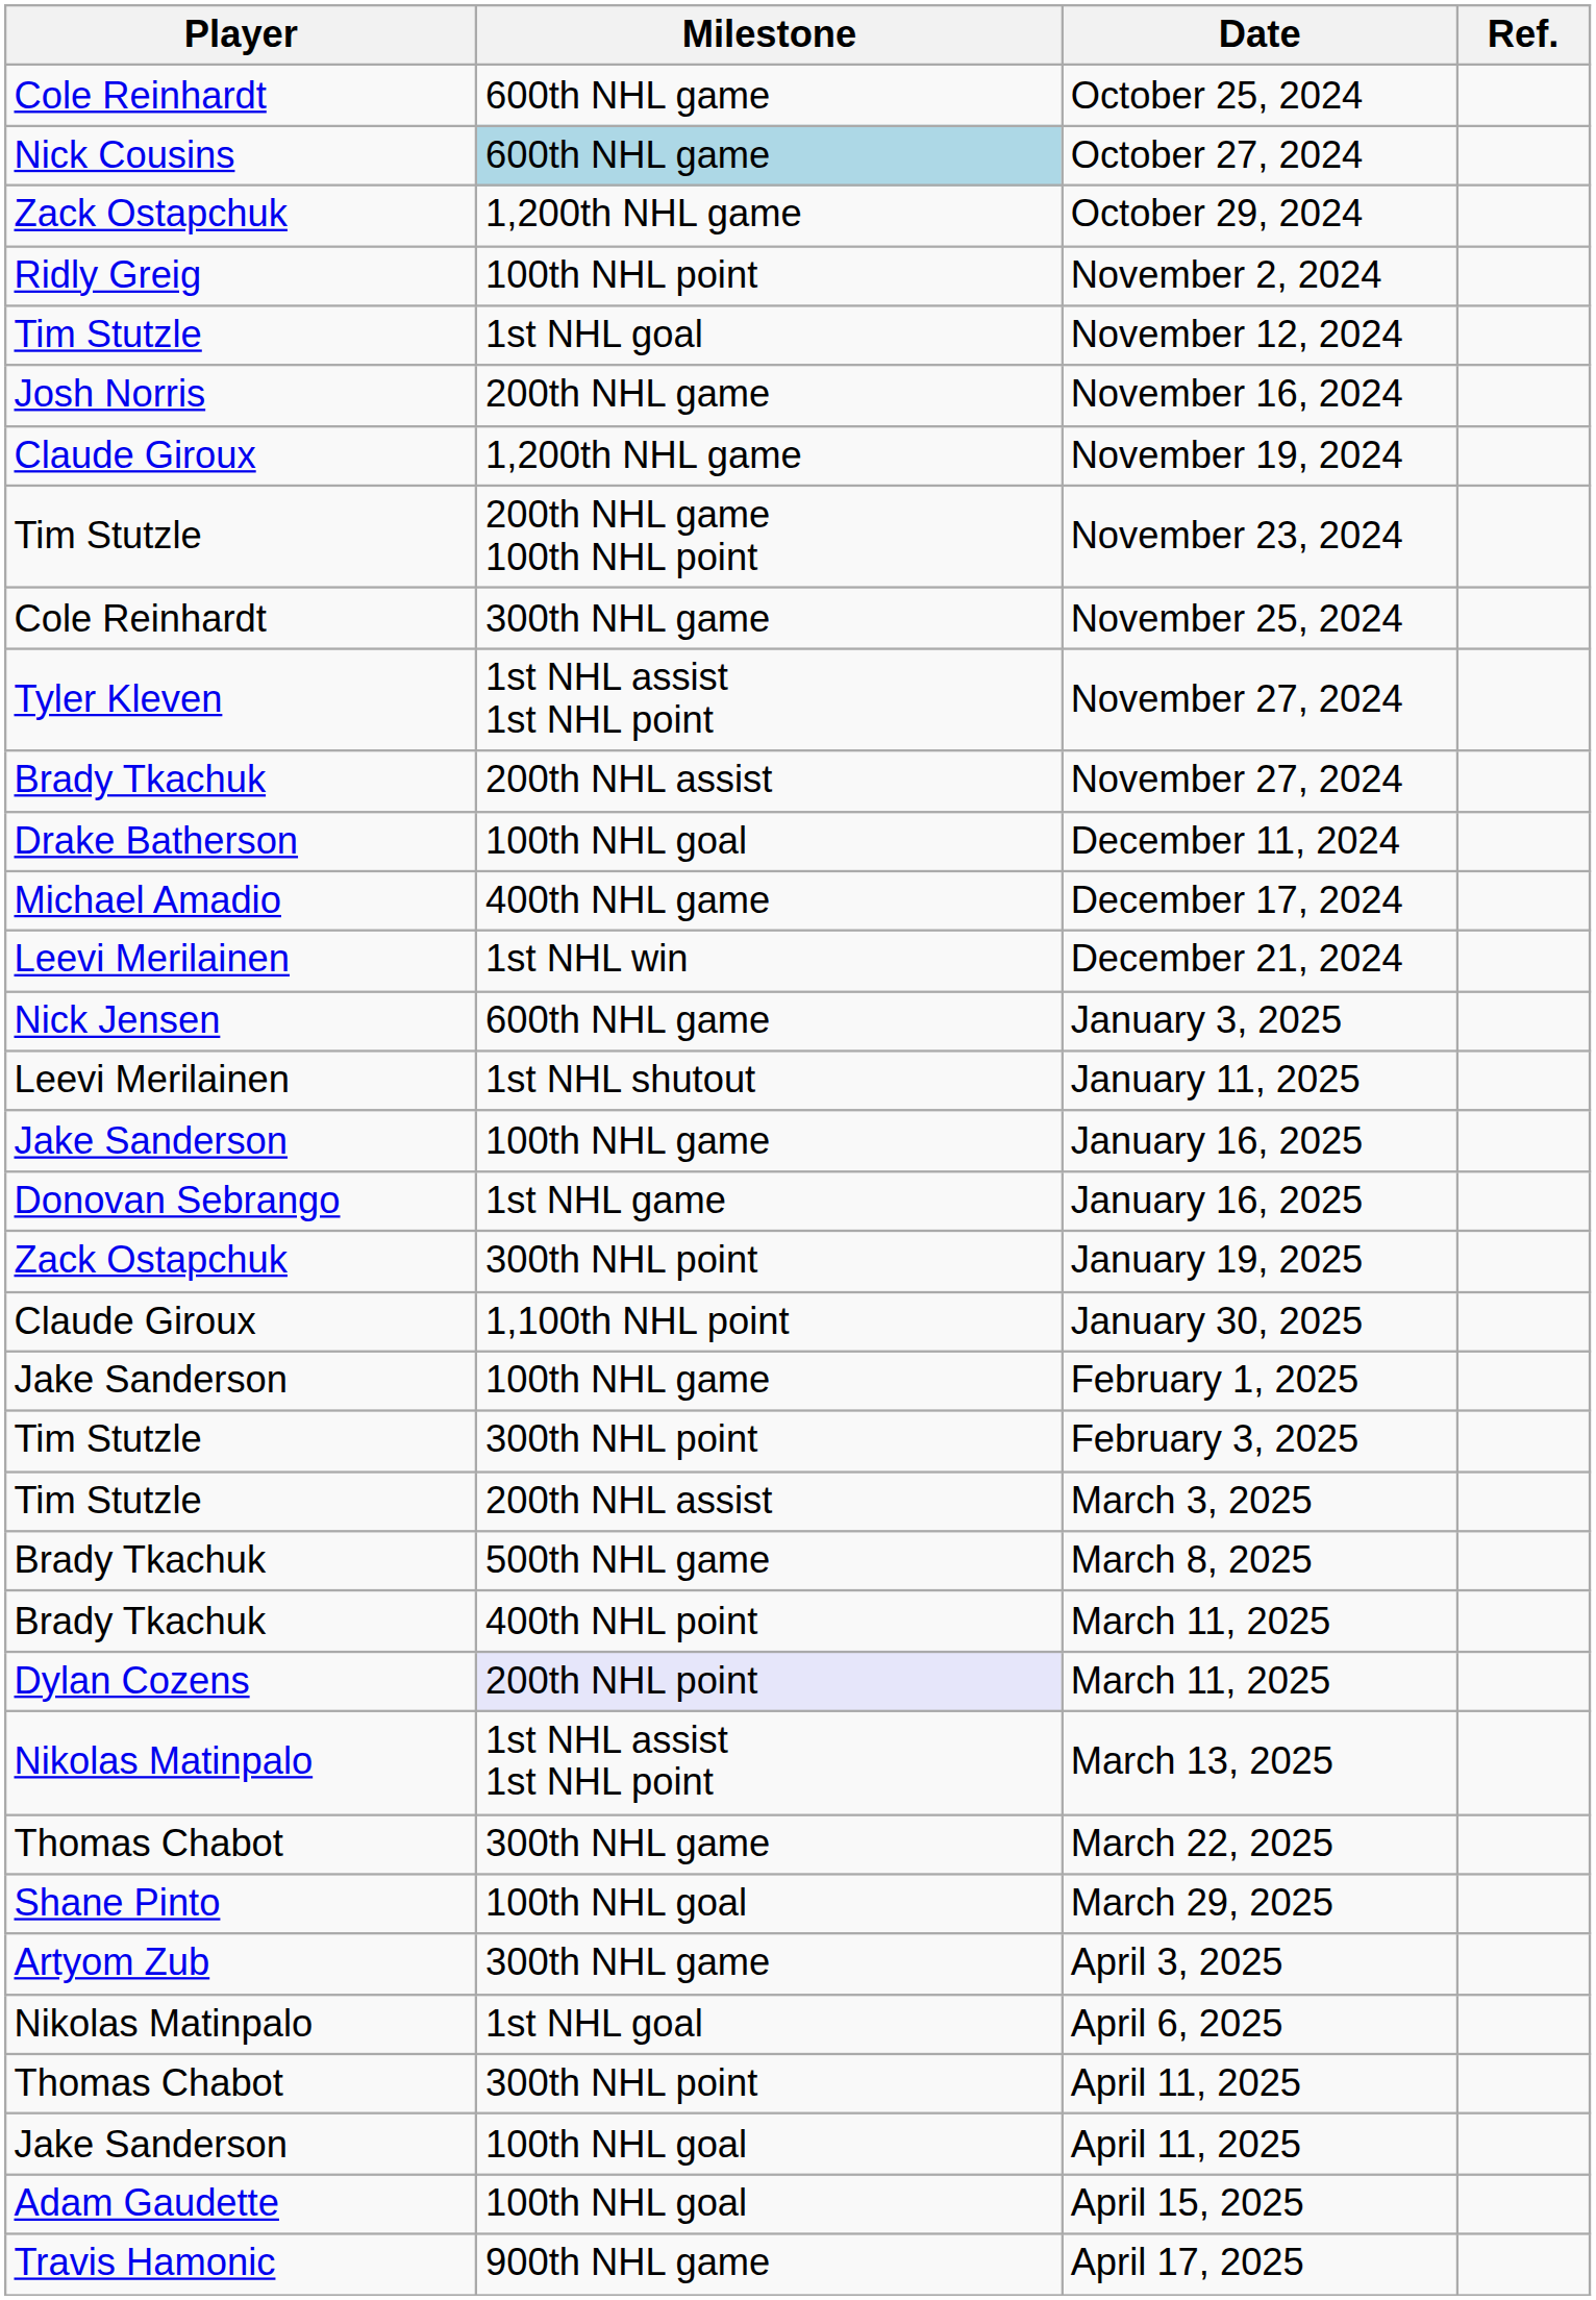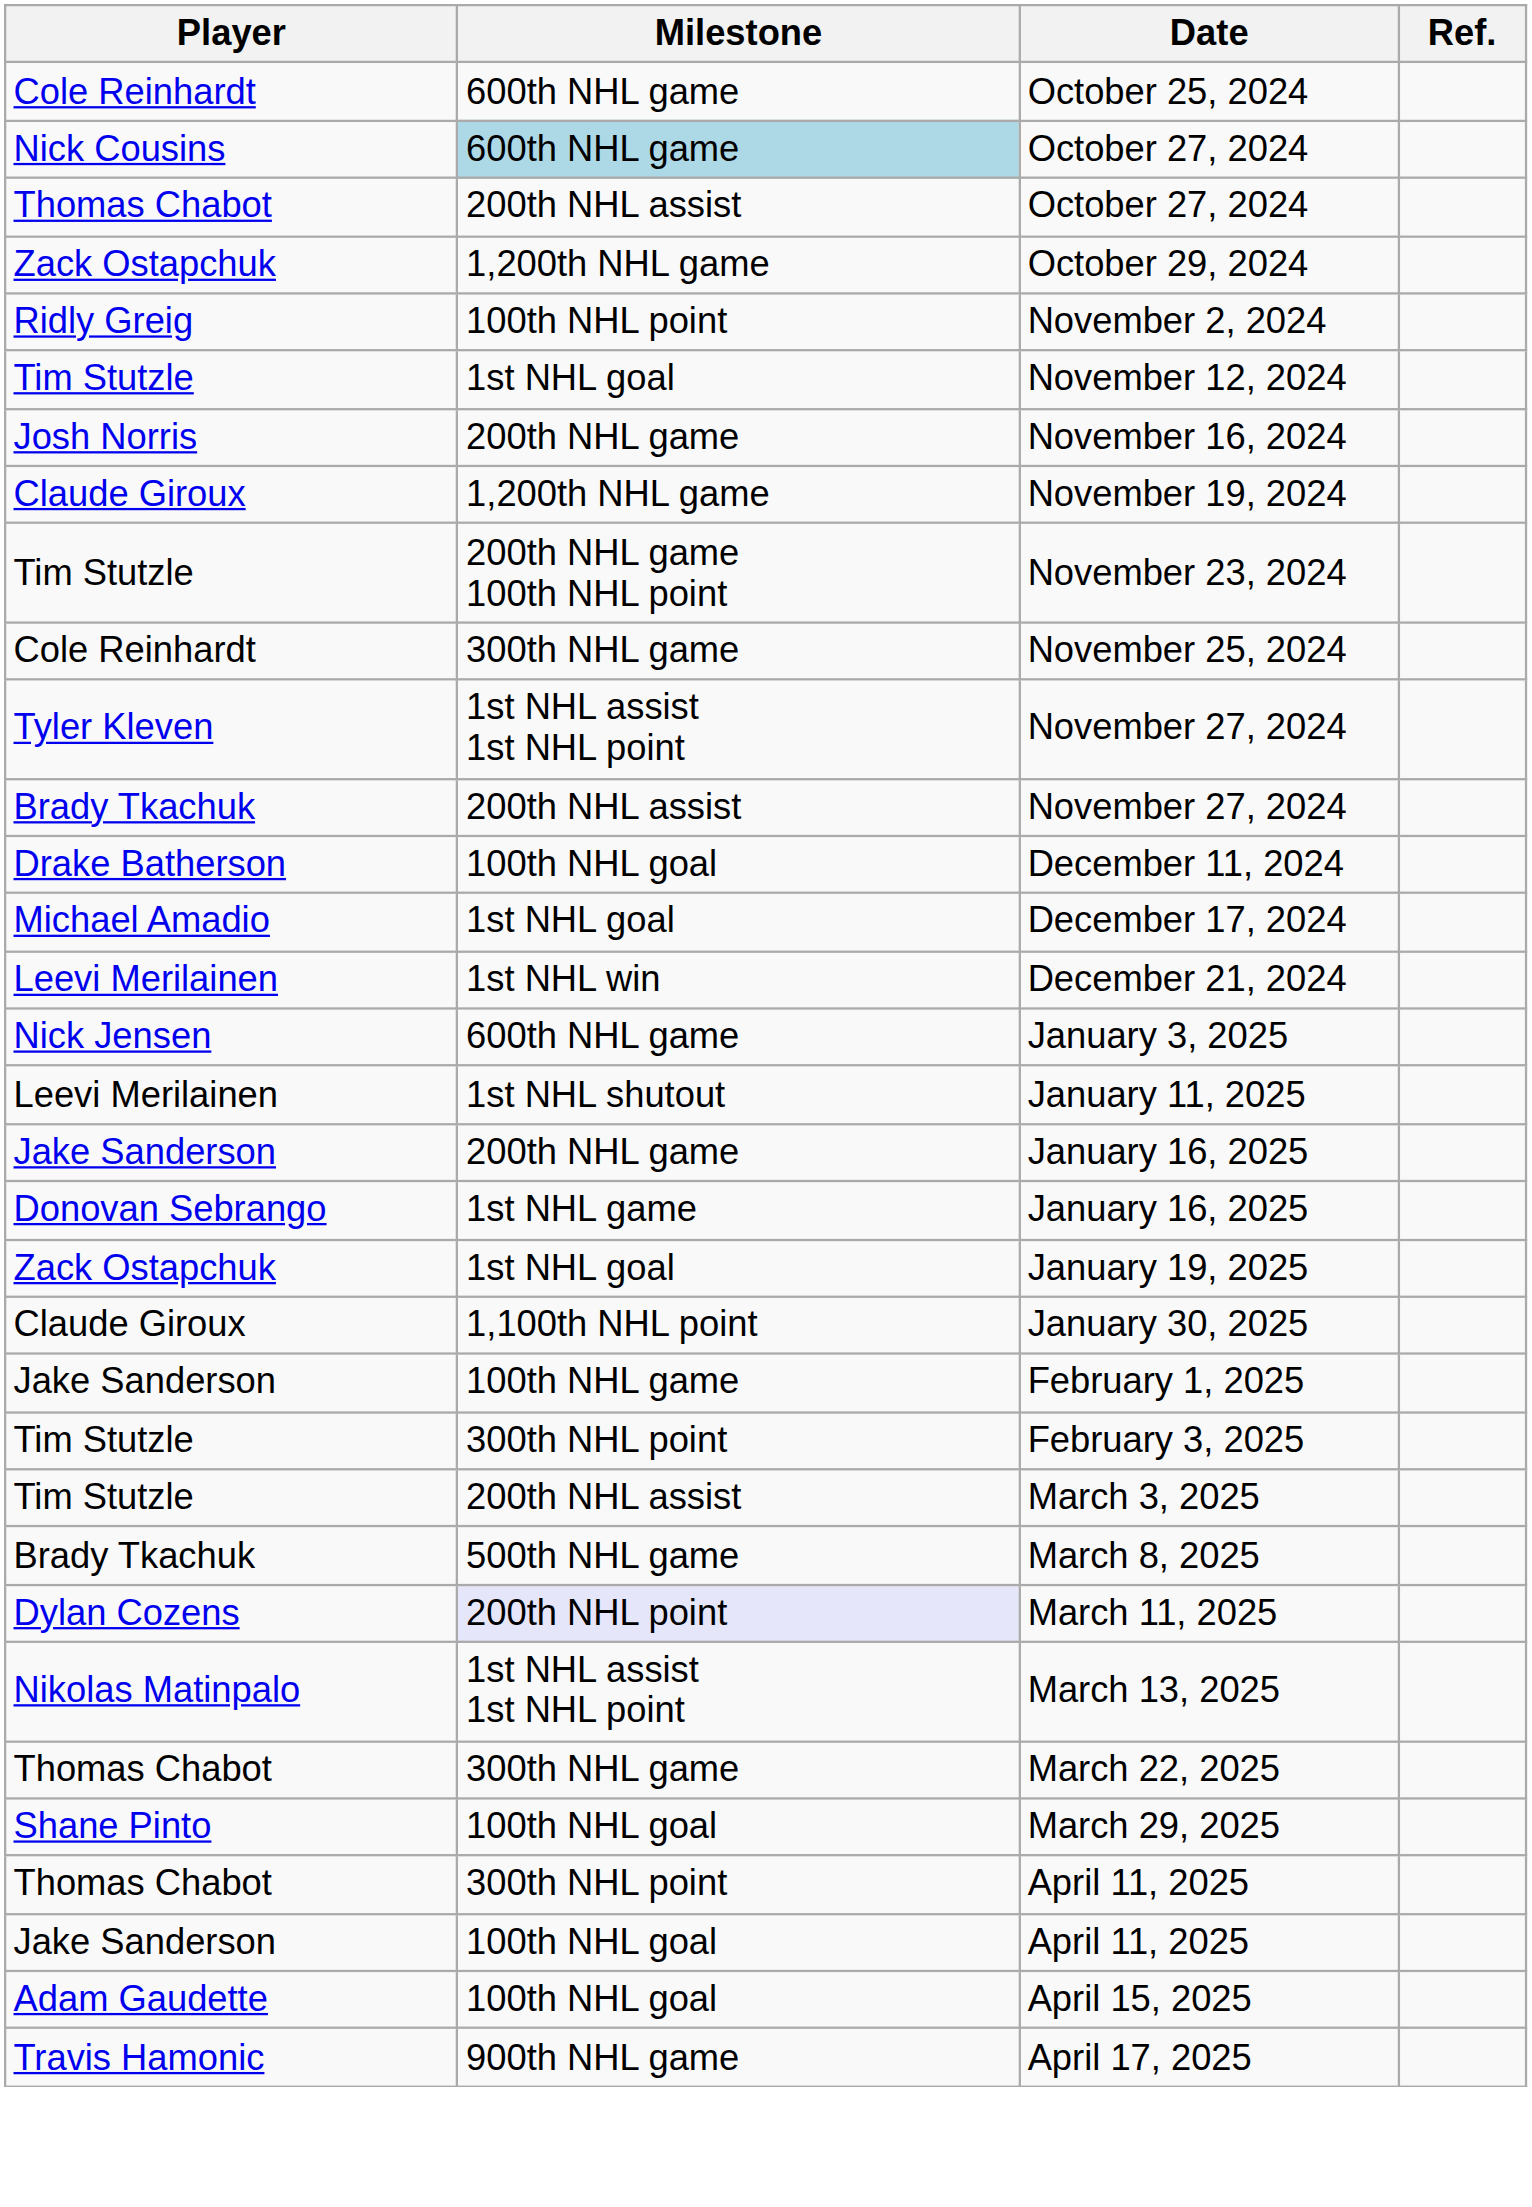+ row: Thomas Chabot | 200th NHL assist | October 27, 2024
December 17, 2024 | Milestone: 400th NHL game -> 1st NHL goal
Jake Sanderson / January 16, 2025 | Milestone: 100th NHL game -> 200th NHL game
January 19, 2025 | Milestone: 300th NHL point -> 1st NHL goal
- row: Brady Tkachuk | 400th NHL point | March 11, 2025
- row: Artyom Zub | 300th NHL game | April 3, 2025
- row: Nikolas Matinpalo | 1st NHL goal | April 6, 2025
